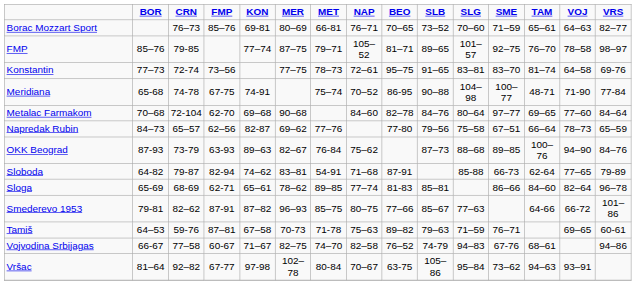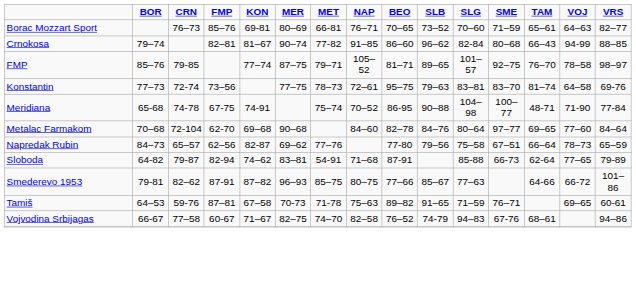+ row: Crnokosa | 79–74 | 82–81 | 81–67 | 90–74 | 77-82 | 91–85 | 86–60 | 96–62 | 82-84 | 80–68 | 66–43 | 94-99 | 88–85
Konstantin | SLB: 91–65 -> 79–63
- row: OKK Beograd | 87-93 | 73-79 | 63-93 | 89–63 | 82–67 | 76-84 | 75–62 | 87–73 | 88–68 | 89–85 | 100–76 | 94–90 | 84–76
- row: Sloga | 65-69 | 68-69 | 62-71 | 65–61 | 78–62 | 89–85 | 77–74 | 81-83 | 85–81 | 86–66 | 84–60 | 82–64 | 96–78
Tamiš | SLB: 79–63 -> 91–65
- row: Vršac | 81–64 | 92–82 | 67-77 | 97-98 | 102–78 | 80-84 | 70–67 | 63-75 | 105–86 | 95–84 | 73–62 | 94–63 | 93–91
